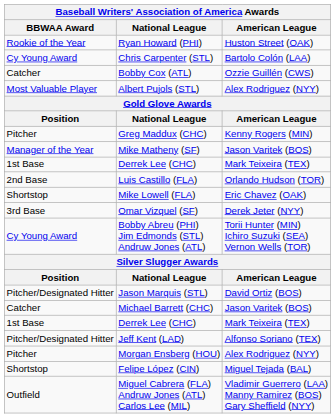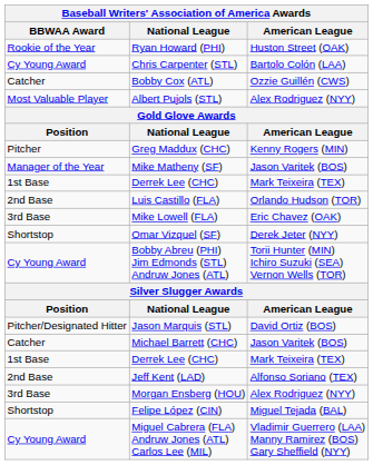Mike Lowell (FLA) | BBWAA Award: Shortstop -> 3rd Base
Omar Vizquel (SF) | BBWAA Award: 3rd Base -> Shortstop
Jeff Kent (LAD) | BBWAA Award: Pitcher/Designated Hitter -> 2nd Base
Morgan Ensberg (HOU) | BBWAA Award: Pitcher -> 3rd Base
Miguel Cabrera (FLA) Andruw Jones (ATL) Carlos Lee (MIL) | BBWAA Award: Outfield -> Cy Young Award
